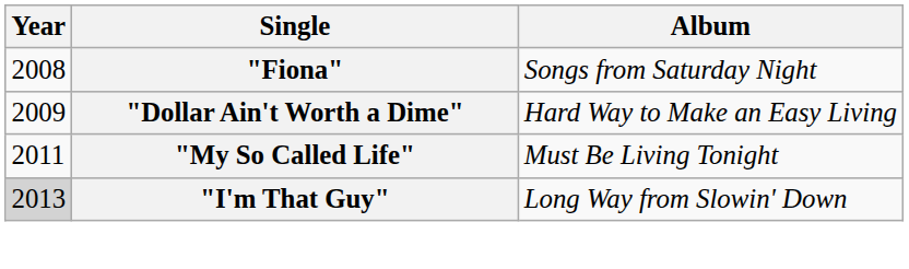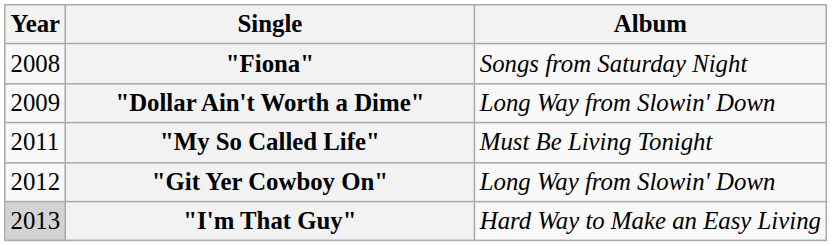"Dollar Ain't Worth a Dime" | Album: Hard Way to Make an Easy Living -> Long Way from Slowin' Down
+ row: 2012 | "Git Yer Cowboy On" | Long Way from Slowin' Down
"I'm That Guy" | Album: Long Way from Slowin' Down -> Hard Way to Make an Easy Living
